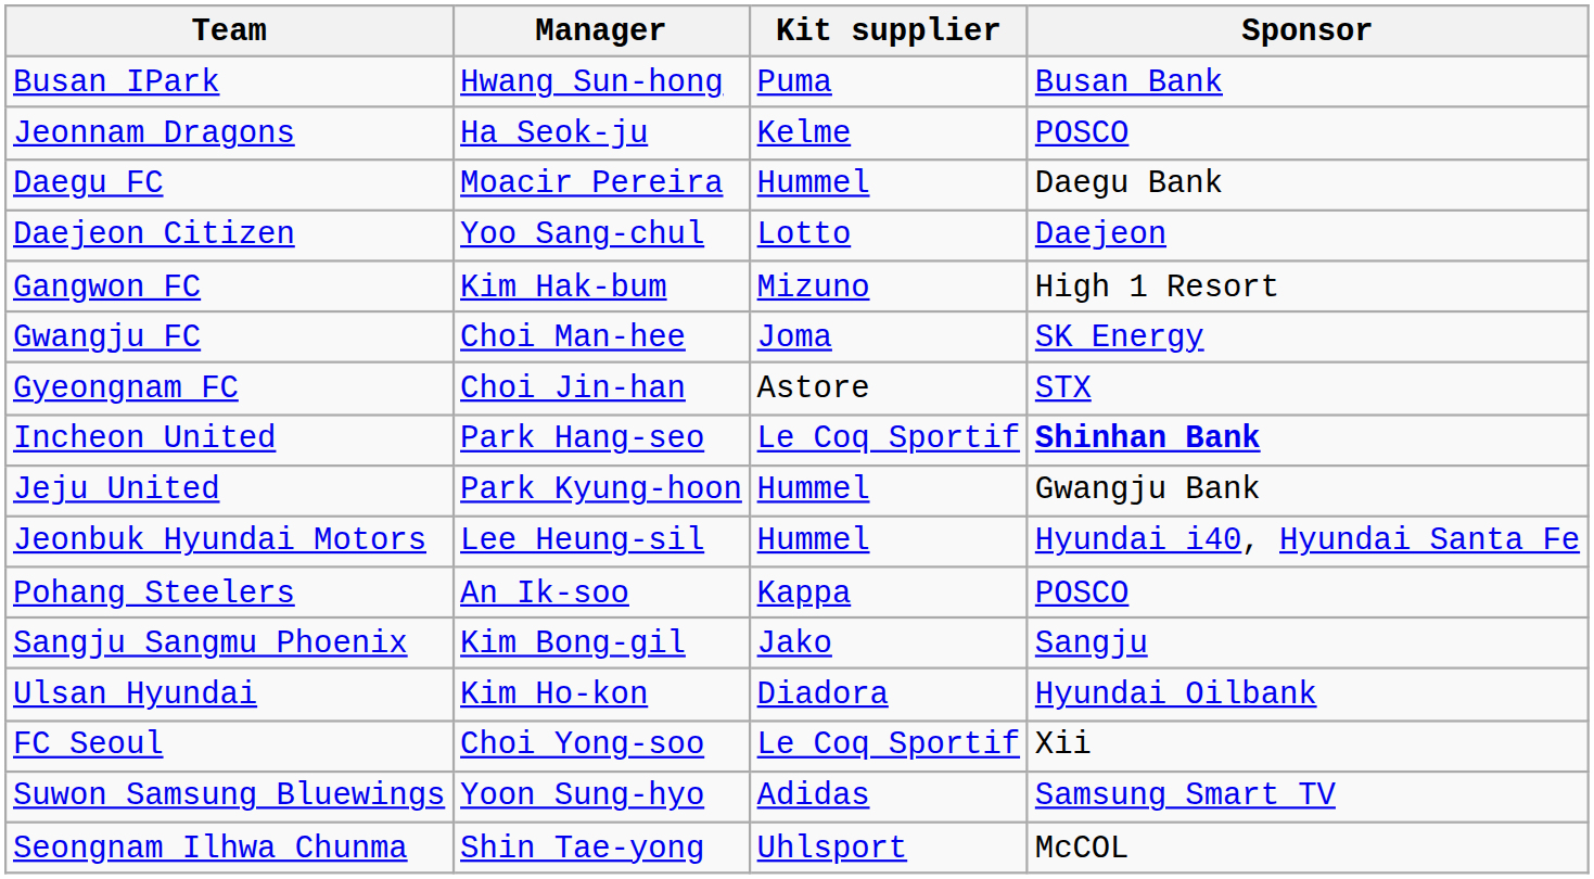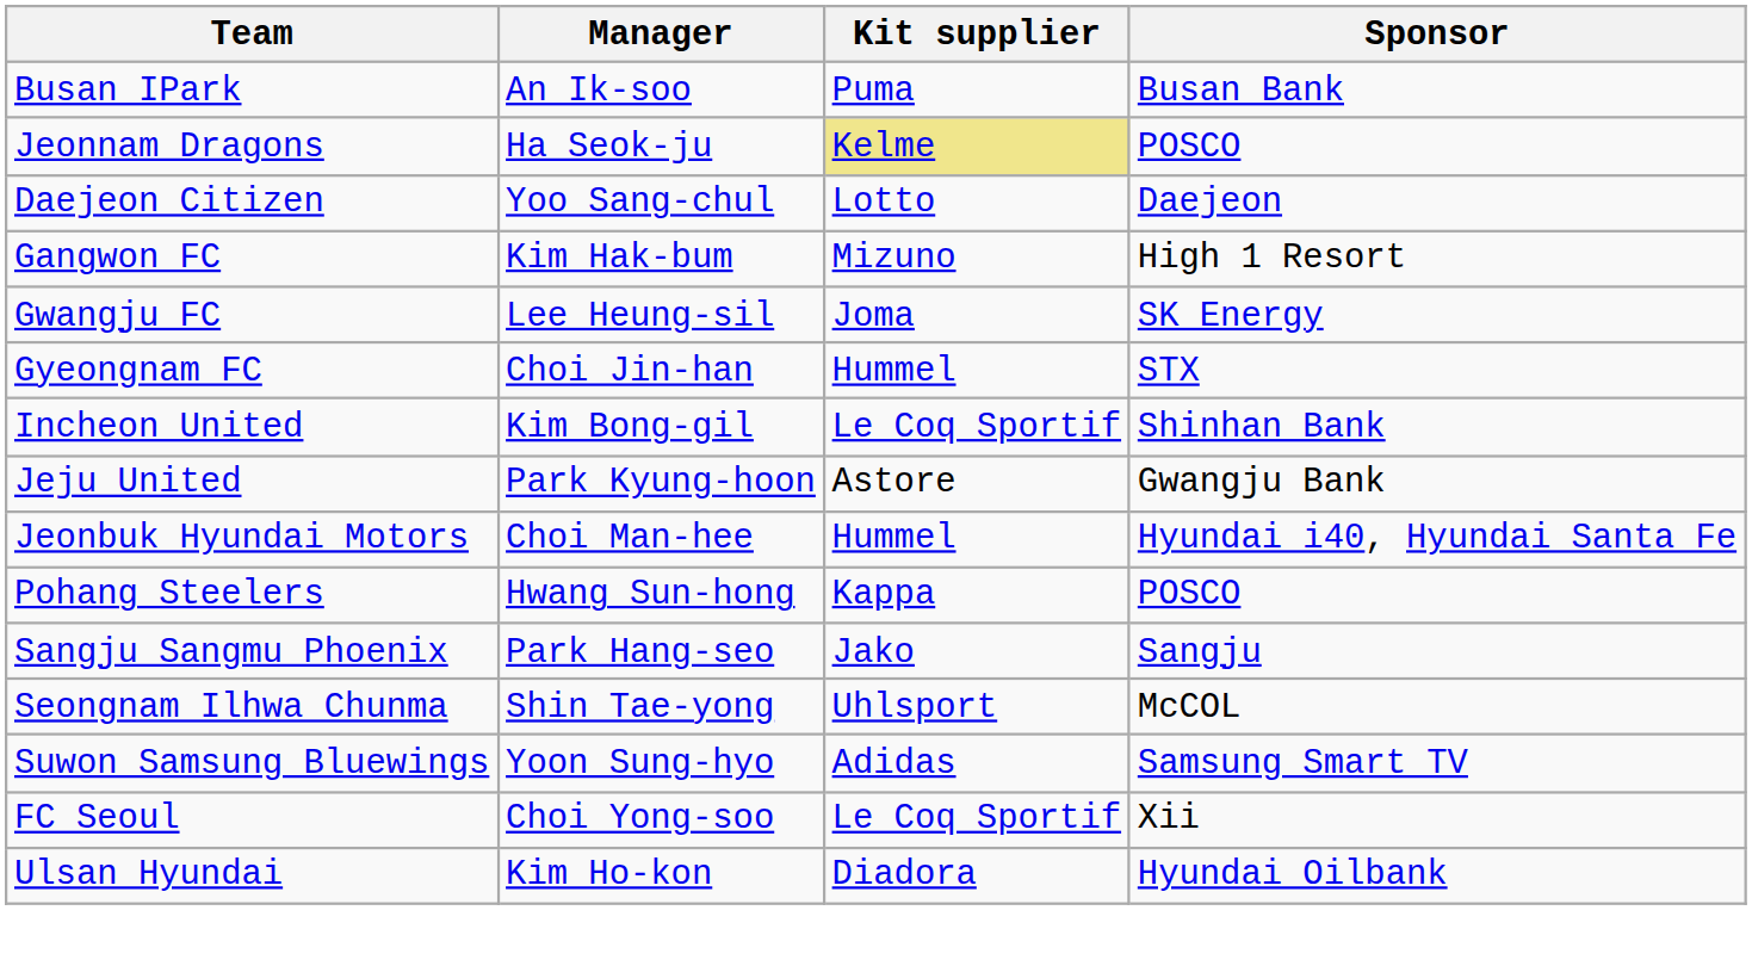Busan IPark | Manager: Hwang Sun-hong -> An Ik-soo
Jeonnam Dragons | Kit supplier: no background -> khaki background
- row: Daegu FC | Moacir Pereira | Hummel | Daegu Bank
Gwangju FC | Manager: Choi Man-hee -> Lee Heung-sil
Gyeongnam FC | Kit supplier: Astore -> Hummel
Incheon United | Manager: Park Hang-seo -> Kim Bong-gil
Incheon United | Sponsor: bold -> normal
Jeju United | Kit supplier: Hummel -> Astore
Jeonbuk Hyundai Motors | Manager: Lee Heung-sil -> Choi Man-hee
Pohang Steelers | Manager: An Ik-soo -> Hwang Sun-hong
Sangju Sangmu Phoenix | Manager: Kim Bong-gil -> Park Hang-seo
rows swapped: Seongnam Ilhwa Chunma <-> Ulsan Hyundai
rows swapped: FC Seoul <-> Suwon Samsung Bluewings
